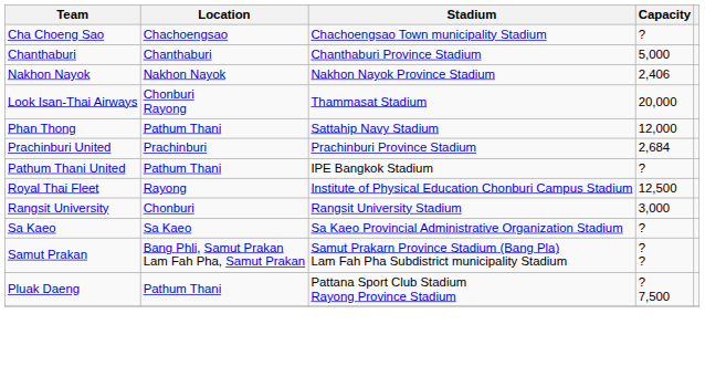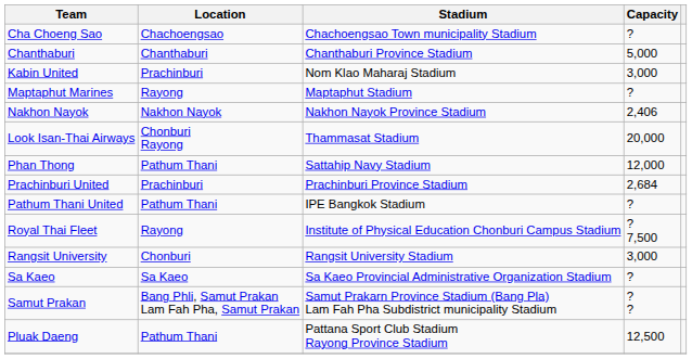+ row: Kabin United | Prachinburi | Nom Klao Maharaj Stadium | 3,000
+ row: Maptaphut Marines | Rayong | Maptaphut Stadium | ?
Royal Thai Fleet | Capacity: 12,500 -> ? 7,500
Pluak Daeng | Capacity: ? 7,500 -> 12,500
